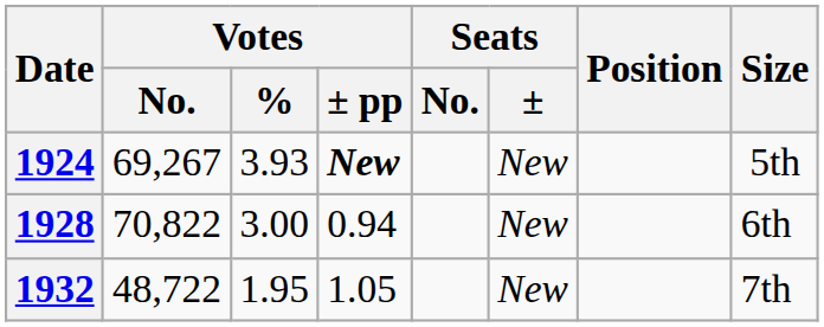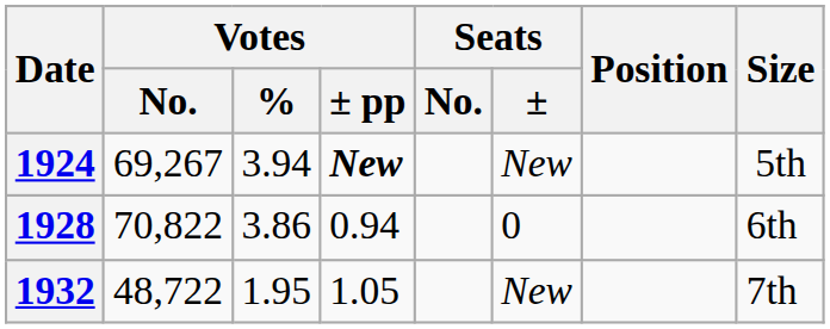1924 | Votes / %: 3.93 -> 3.94
1928 | Votes / %: 3.00 -> 3.86
1928 | Seats / ±: New -> 0
